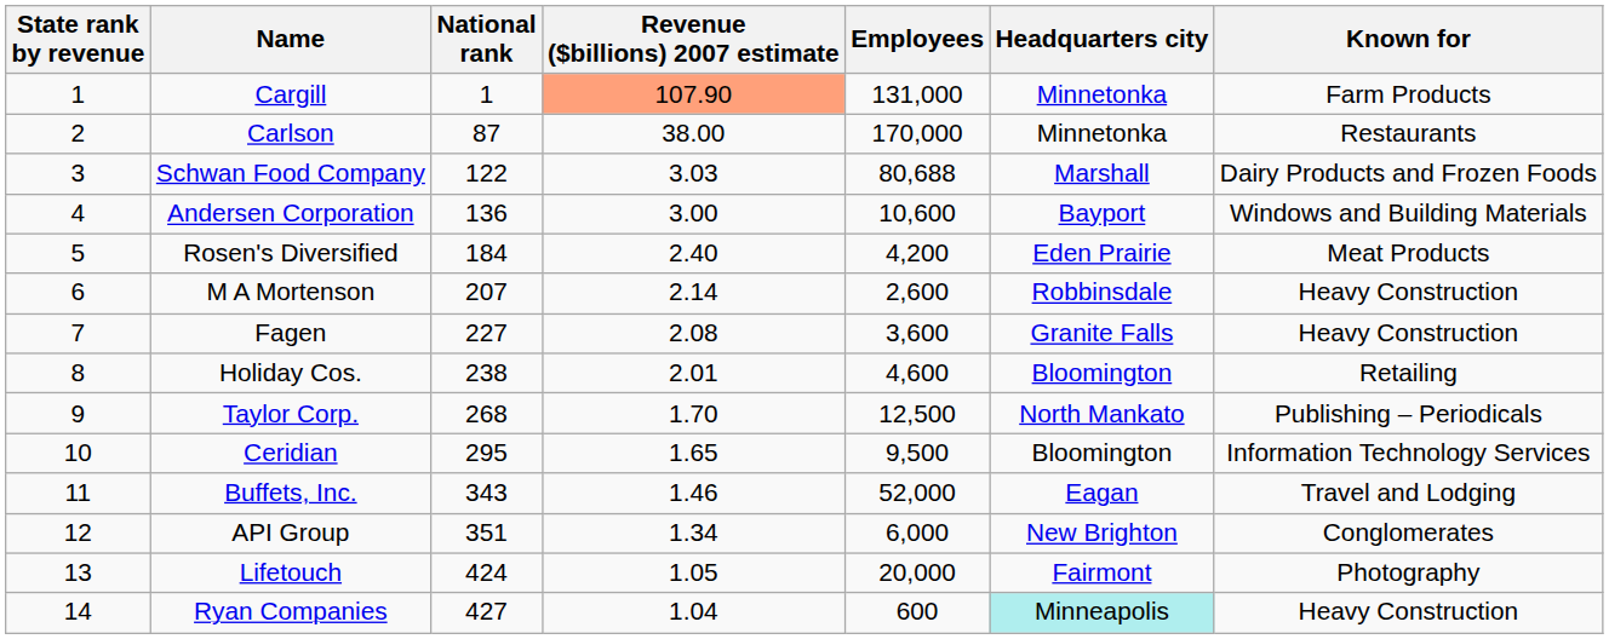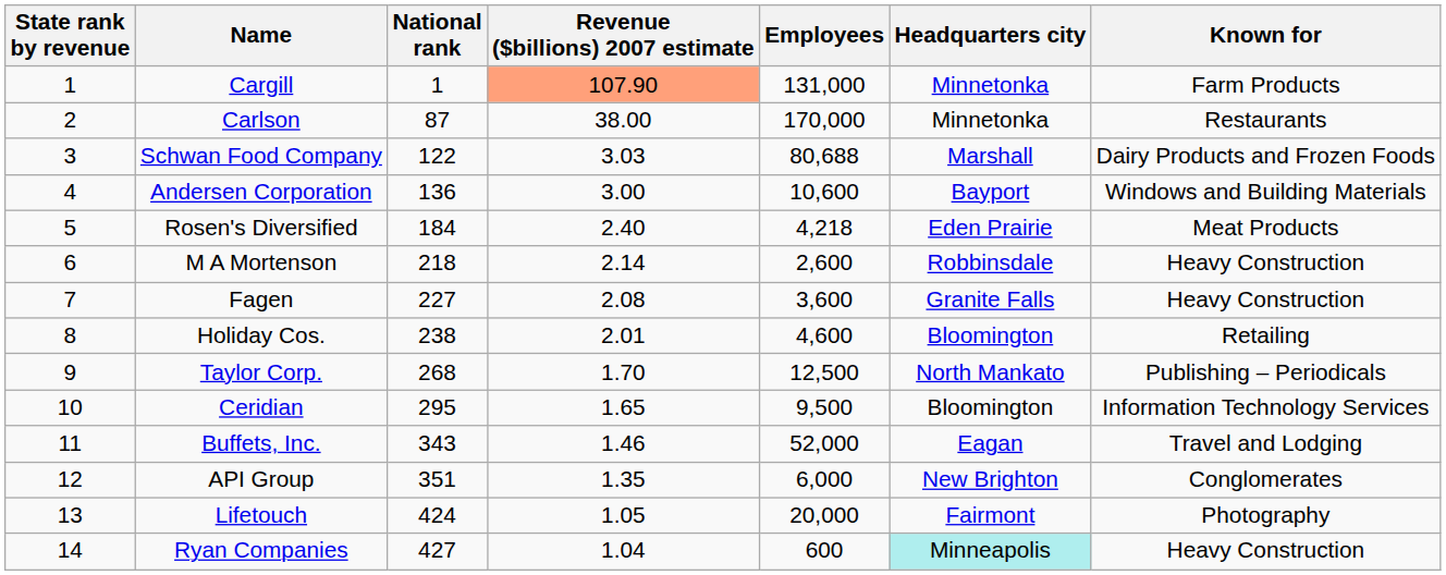Rosen's Diversified | Employees: 4,200 -> 4,218
M A Mortenson | National rank: 207 -> 218
API Group | Revenue ($billions) 2007 estimate: 1.34 -> 1.35
